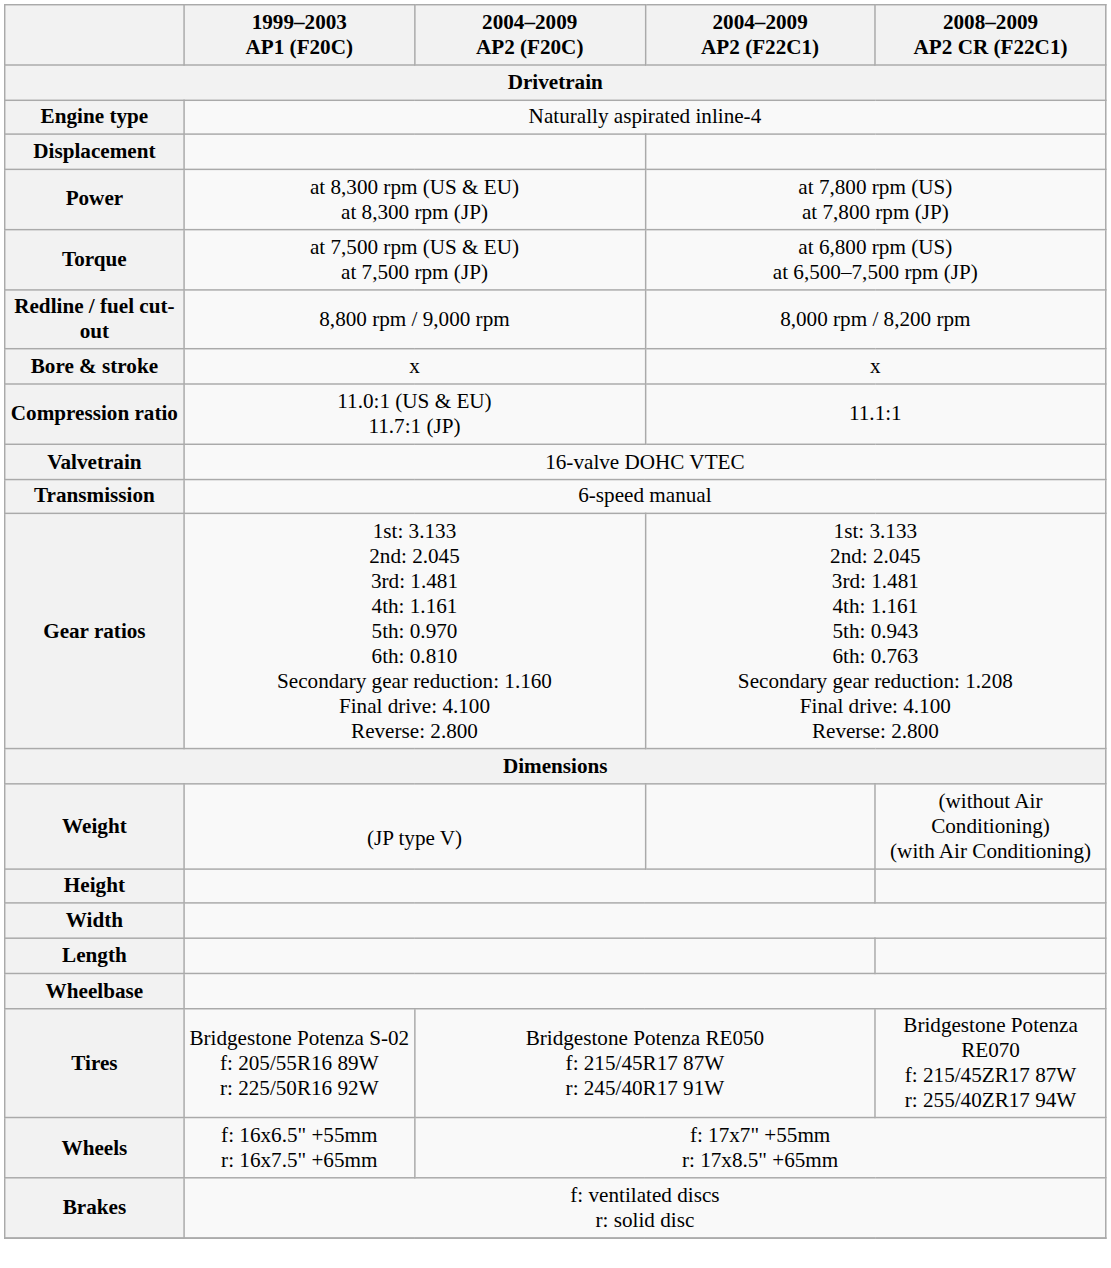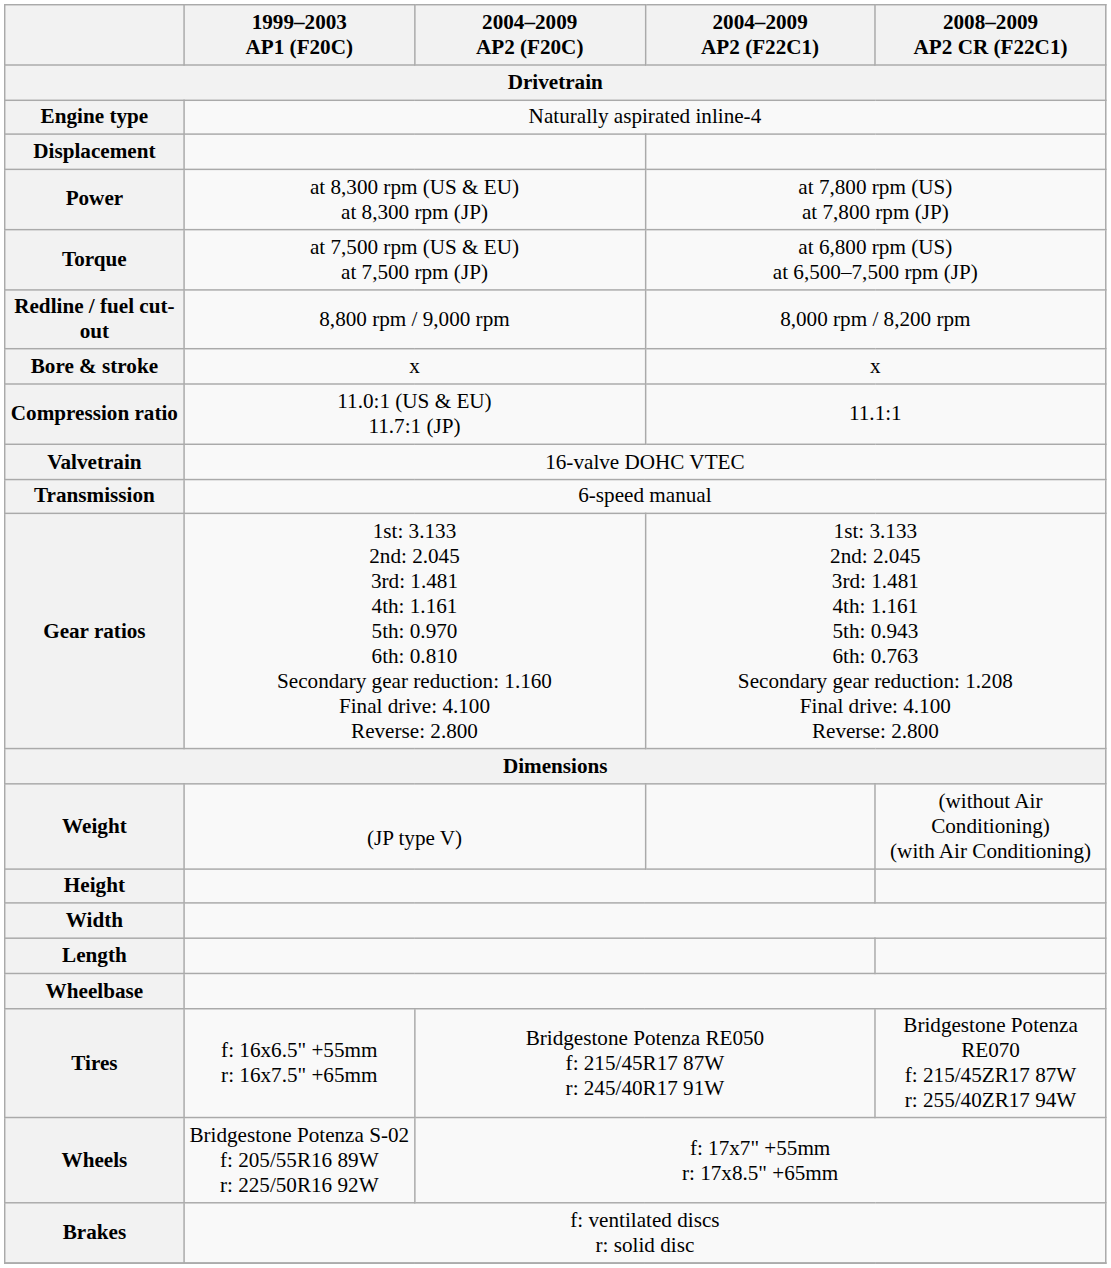Tires | 1999–2003 AP1 (F20C): Bridgestone Potenza S-02 f: 205/55R16 89W r: 225/50R16 92W -> f: 16x6.5" +55mm r: 16x7.5" +65mm
Wheels | 1999–2003 AP1 (F20C): f: 16x6.5" +55mm r: 16x7.5" +65mm -> Bridgestone Potenza S-02 f: 205/55R16 89W r: 225/50R16 92W
